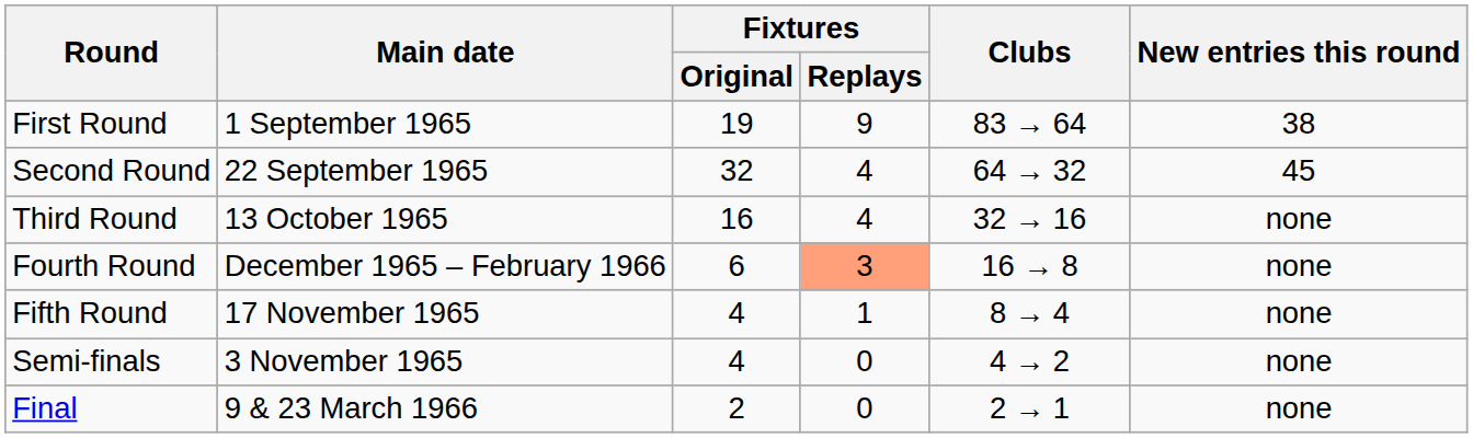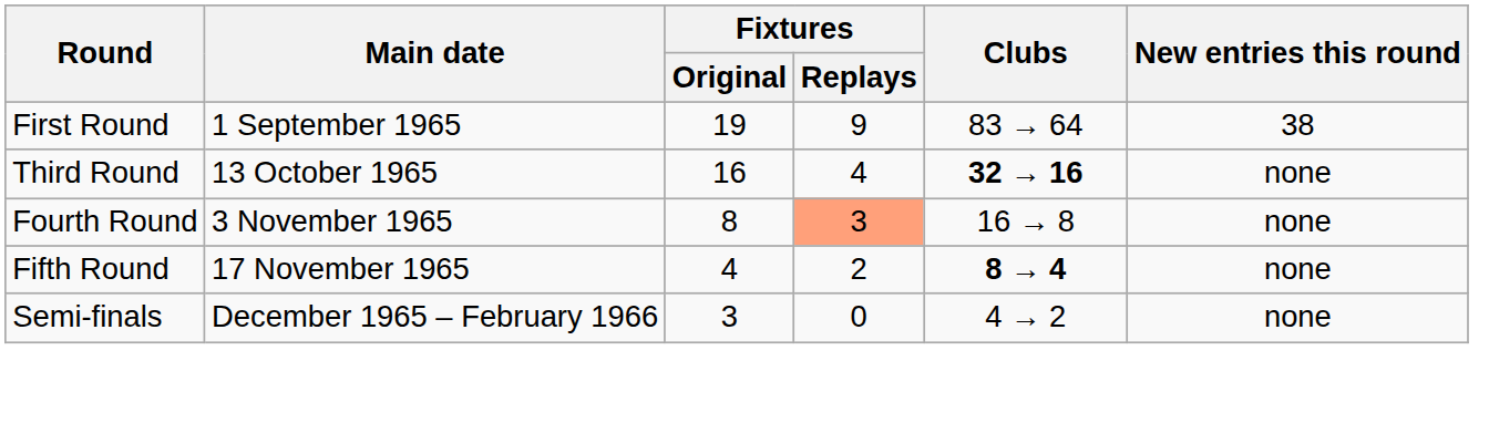- row: Second Round | 22 September 1965 | 32 | 4 | 64 → 32 | 45
Third Round | Clubs: normal -> bold
Fourth Round | Main date: December 1965 – February 1966 -> 3 November 1965
Fourth Round | Fixtures / Original: 6 -> 8
Fifth Round | Fixtures / Replays: 1 -> 2
Fifth Round | Clubs: normal -> bold
Semi-finals | Main date: 3 November 1965 -> December 1965 – February 1966
Semi-finals | Fixtures / Original: 4 -> 3
- row: Final | 9 & 23 March 1966 | 2 | 0 | 2 → 1 | none
